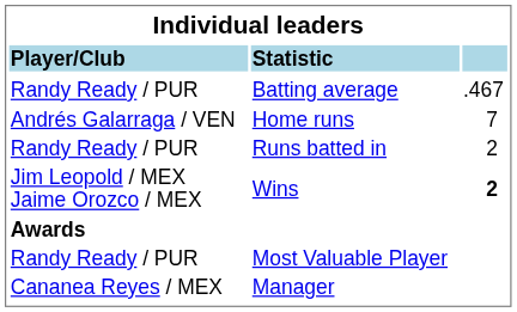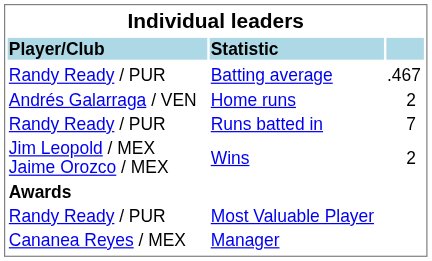Home runs | column 3: 7 -> 2
Runs batted in | column 3: 2 -> 7
Wins | column 3: bold -> normal
